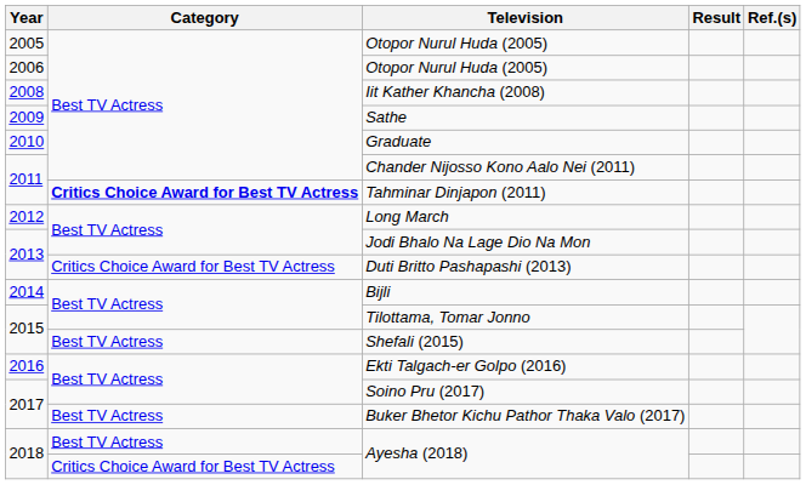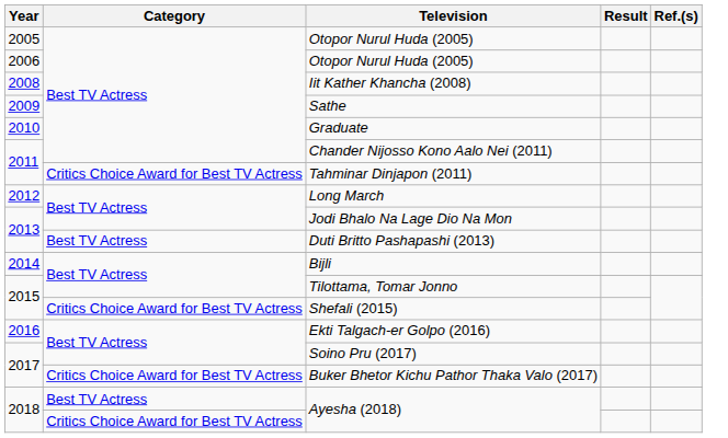Tahminar Dinjapon (2011) | Category: bold -> normal
Duti Britto Pashapashi (2013) | Category: Critics Choice Award for Best TV Actress -> Best TV Actress
Shefali (2015) | Category: Best TV Actress -> Critics Choice Award for Best TV Actress
Buker Bhetor Kichu Pathor Thaka Valo (2017) | Category: Best TV Actress -> Critics Choice Award for Best TV Actress
